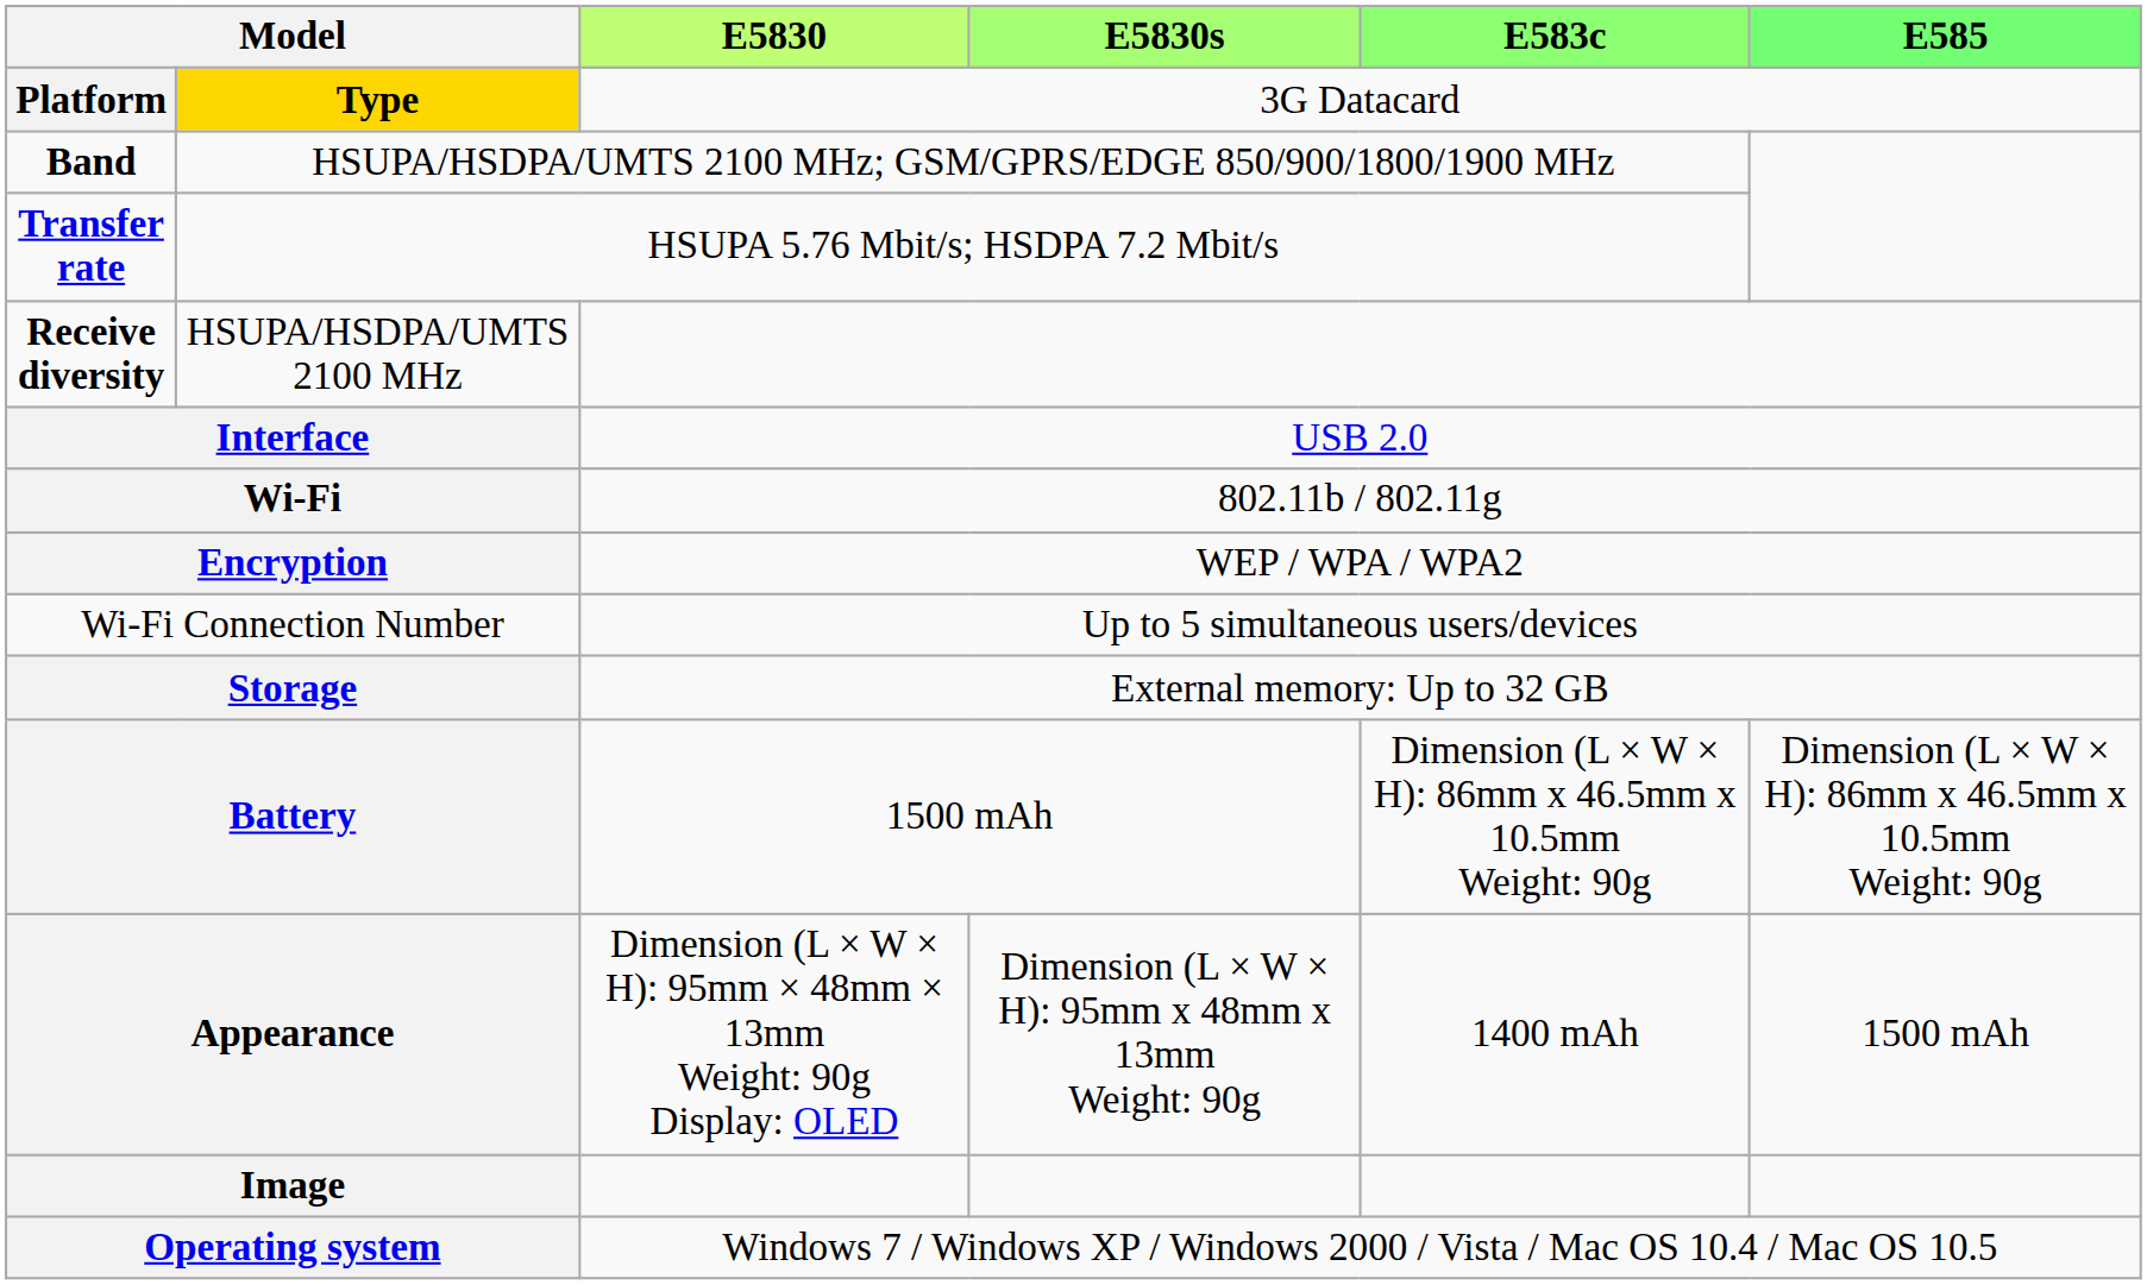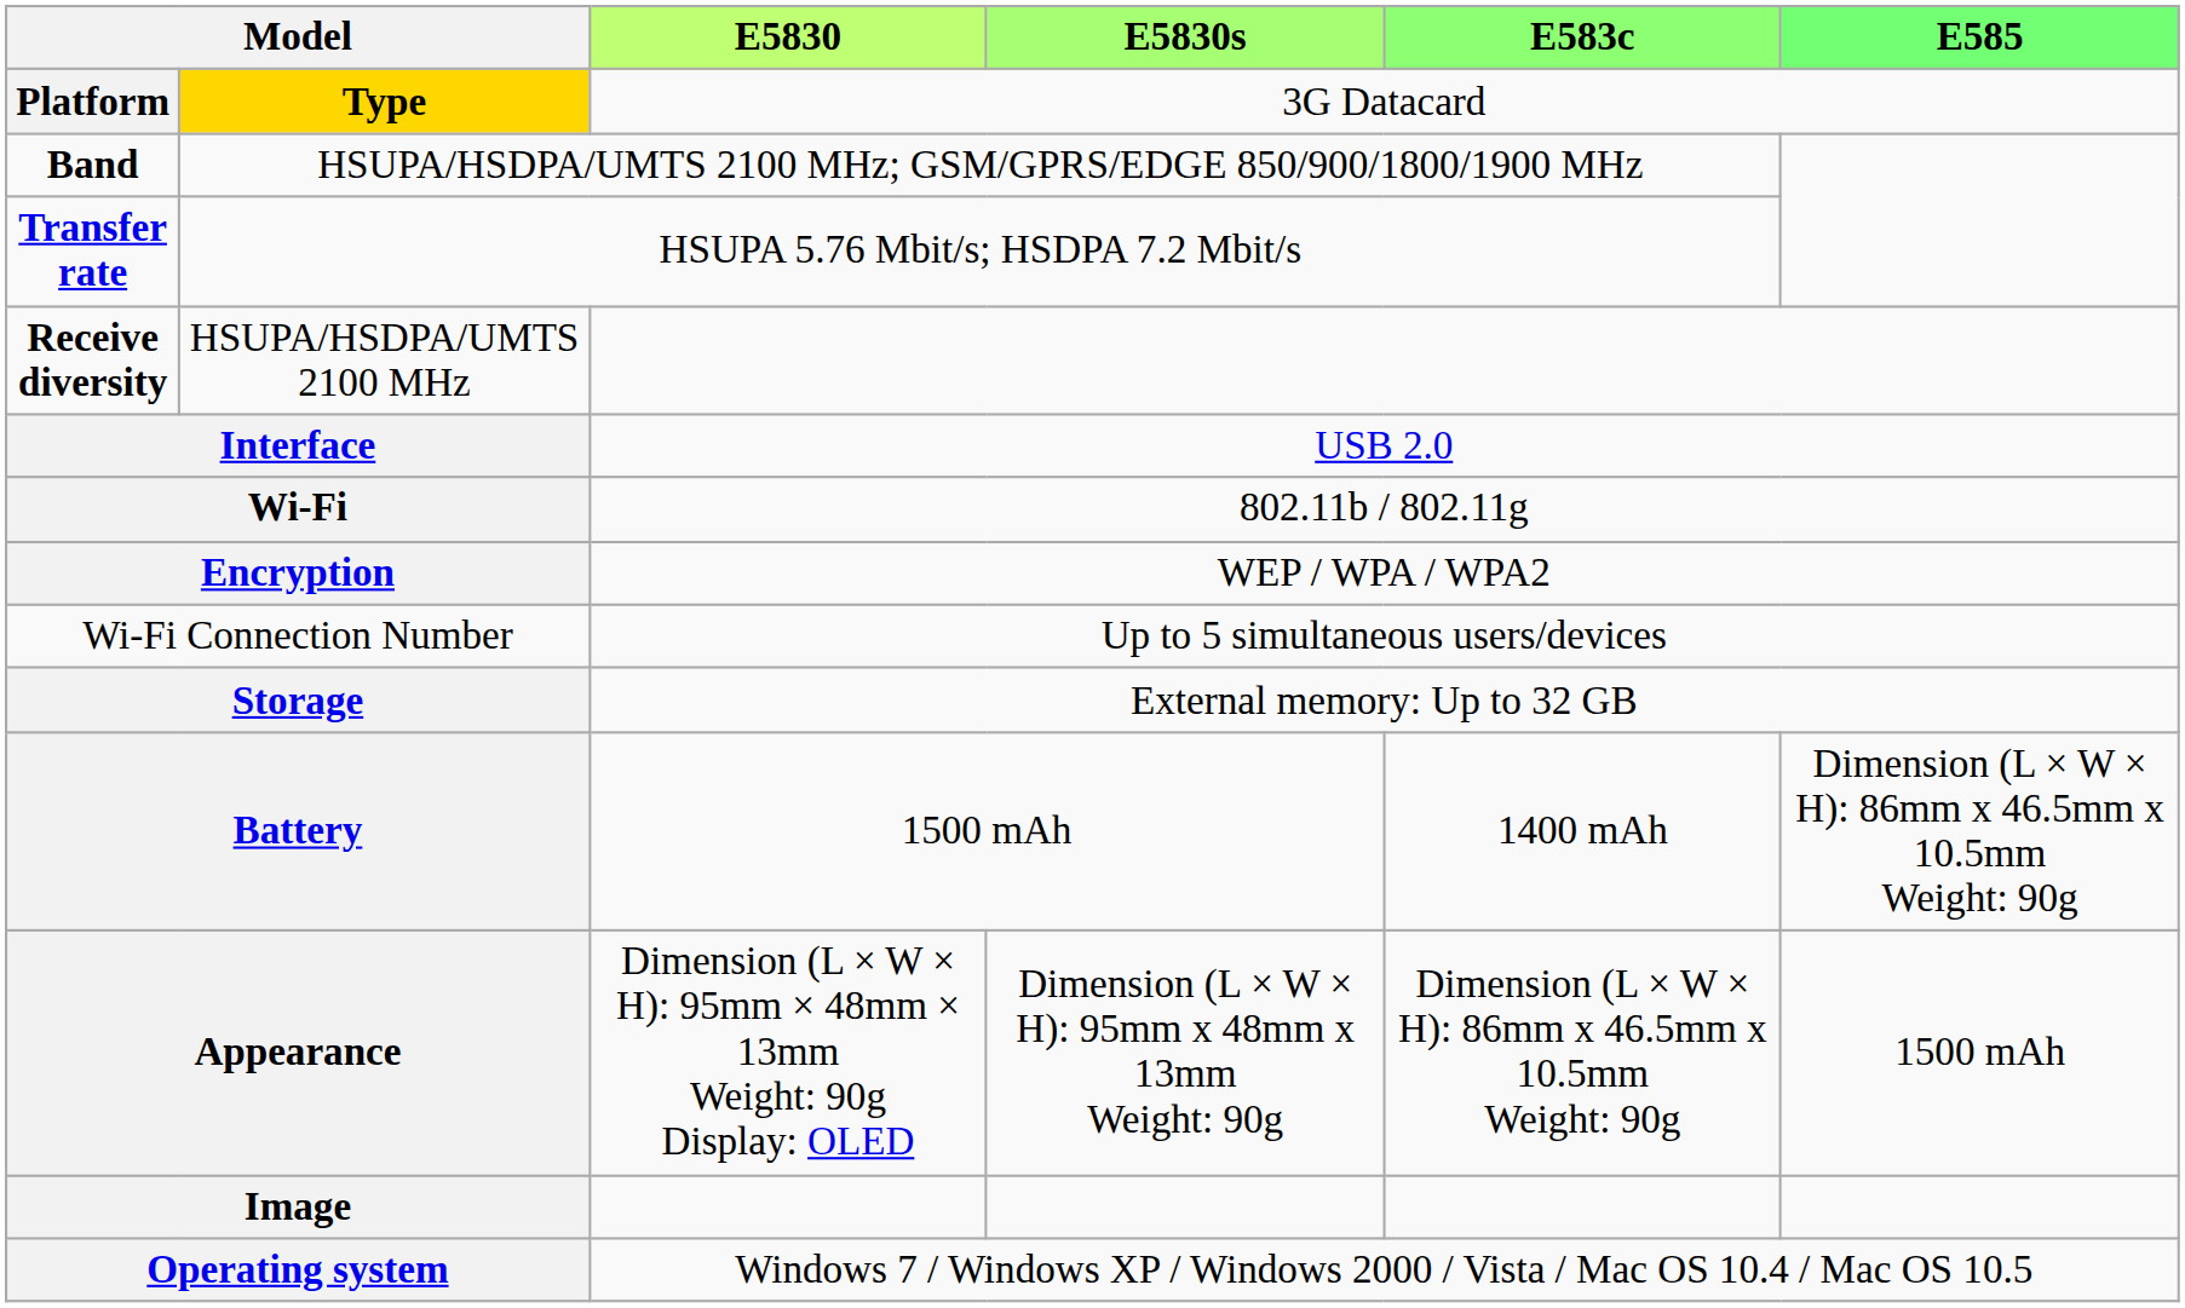Battery | E583c: Dimension (L × W × H): 86mm x 46.5mm x 10.5mm Weight: 90g -> 1400 mAh
Appearance | E583c: 1400 mAh -> Dimension (L × W × H): 86mm x 46.5mm x 10.5mm Weight: 90g
